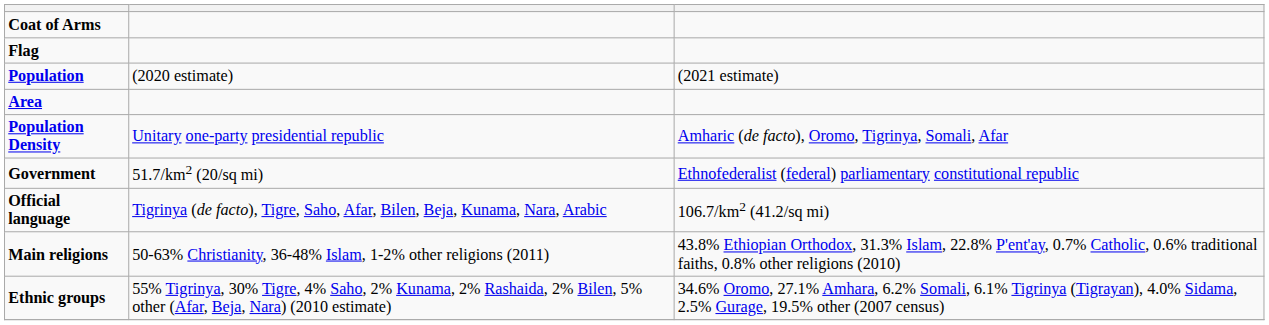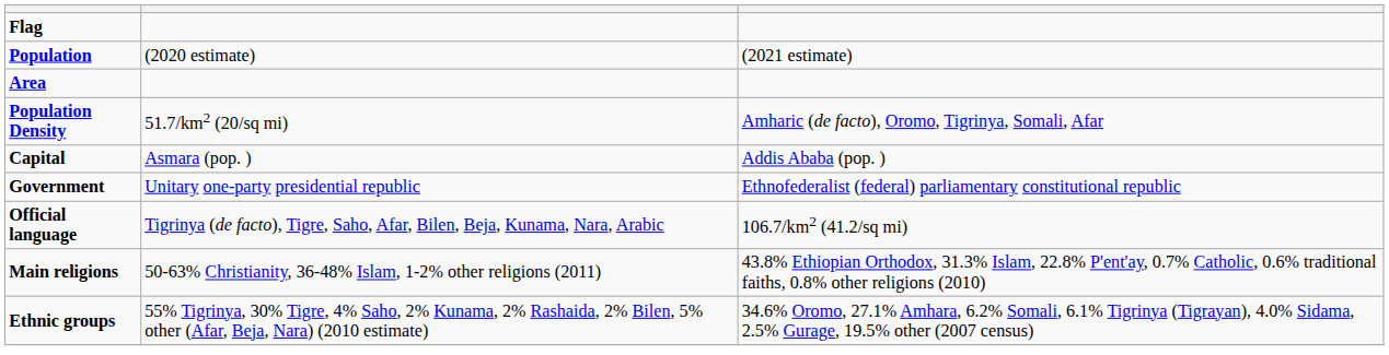- row: Coat of Arms
Population Density | column 2: Unitary one-party presidential republic -> 51.7/km2 (20/sq mi)
+ row: Capital | Asmara (pop. ) | Addis Ababa (pop. )
Government | column 2: 51.7/km2 (20/sq mi) -> Unitary one-party presidential republic
